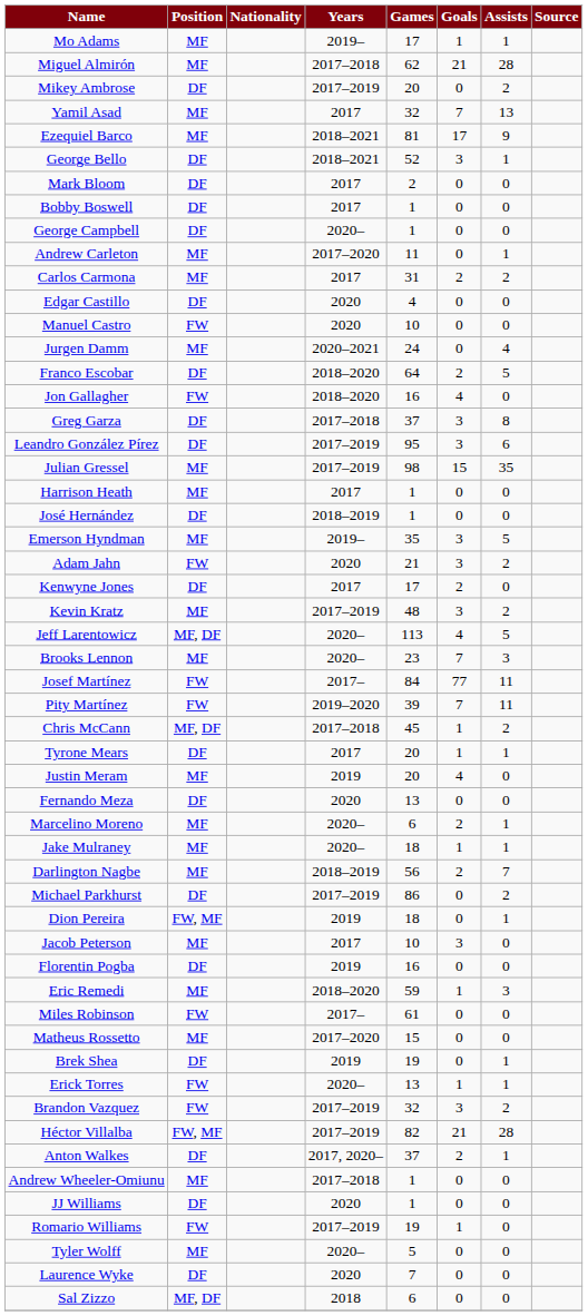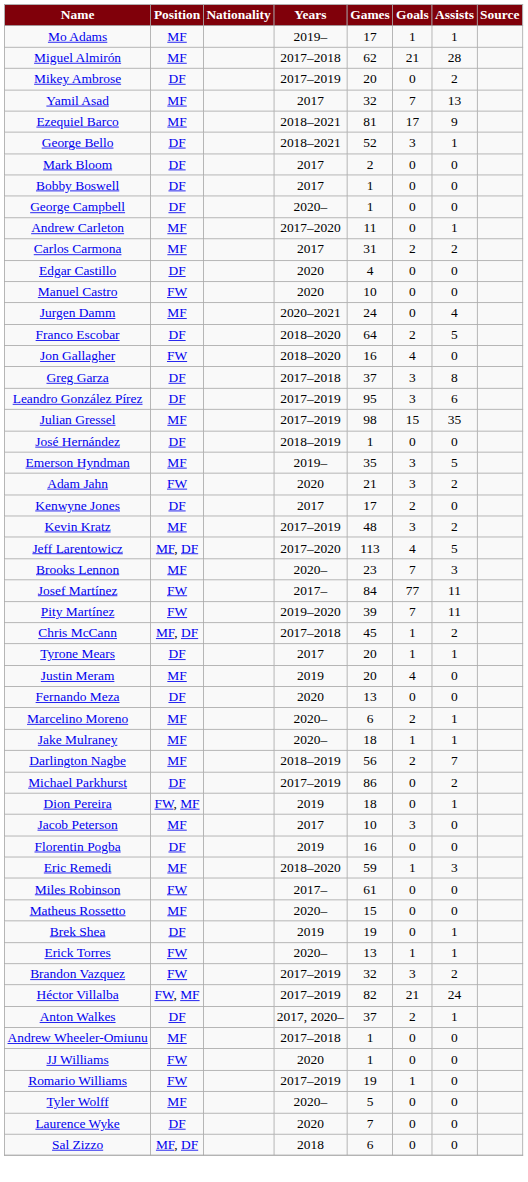- row: Harrison Heath | MF | 2017 | 1 | 0 | 0
Jeff Larentowicz | Years: 2020– -> 2017–2020
Matheus Rossetto | Years: 2017–2020 -> 2020–
Héctor Villalba | Assists: 28 -> 24
JJ Williams | Position: DF -> FW
